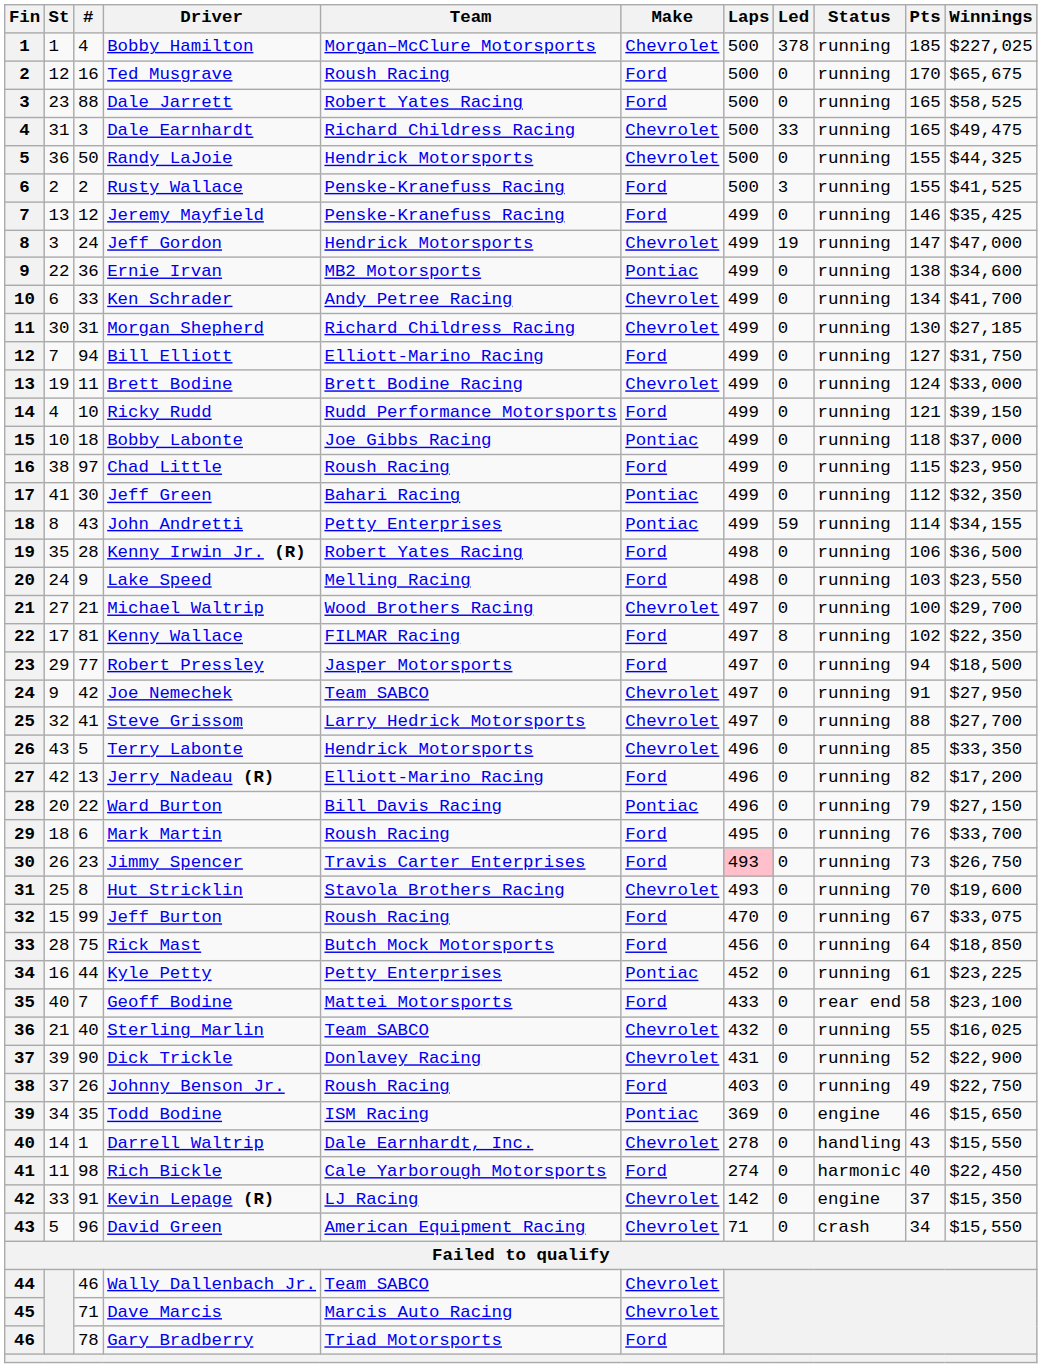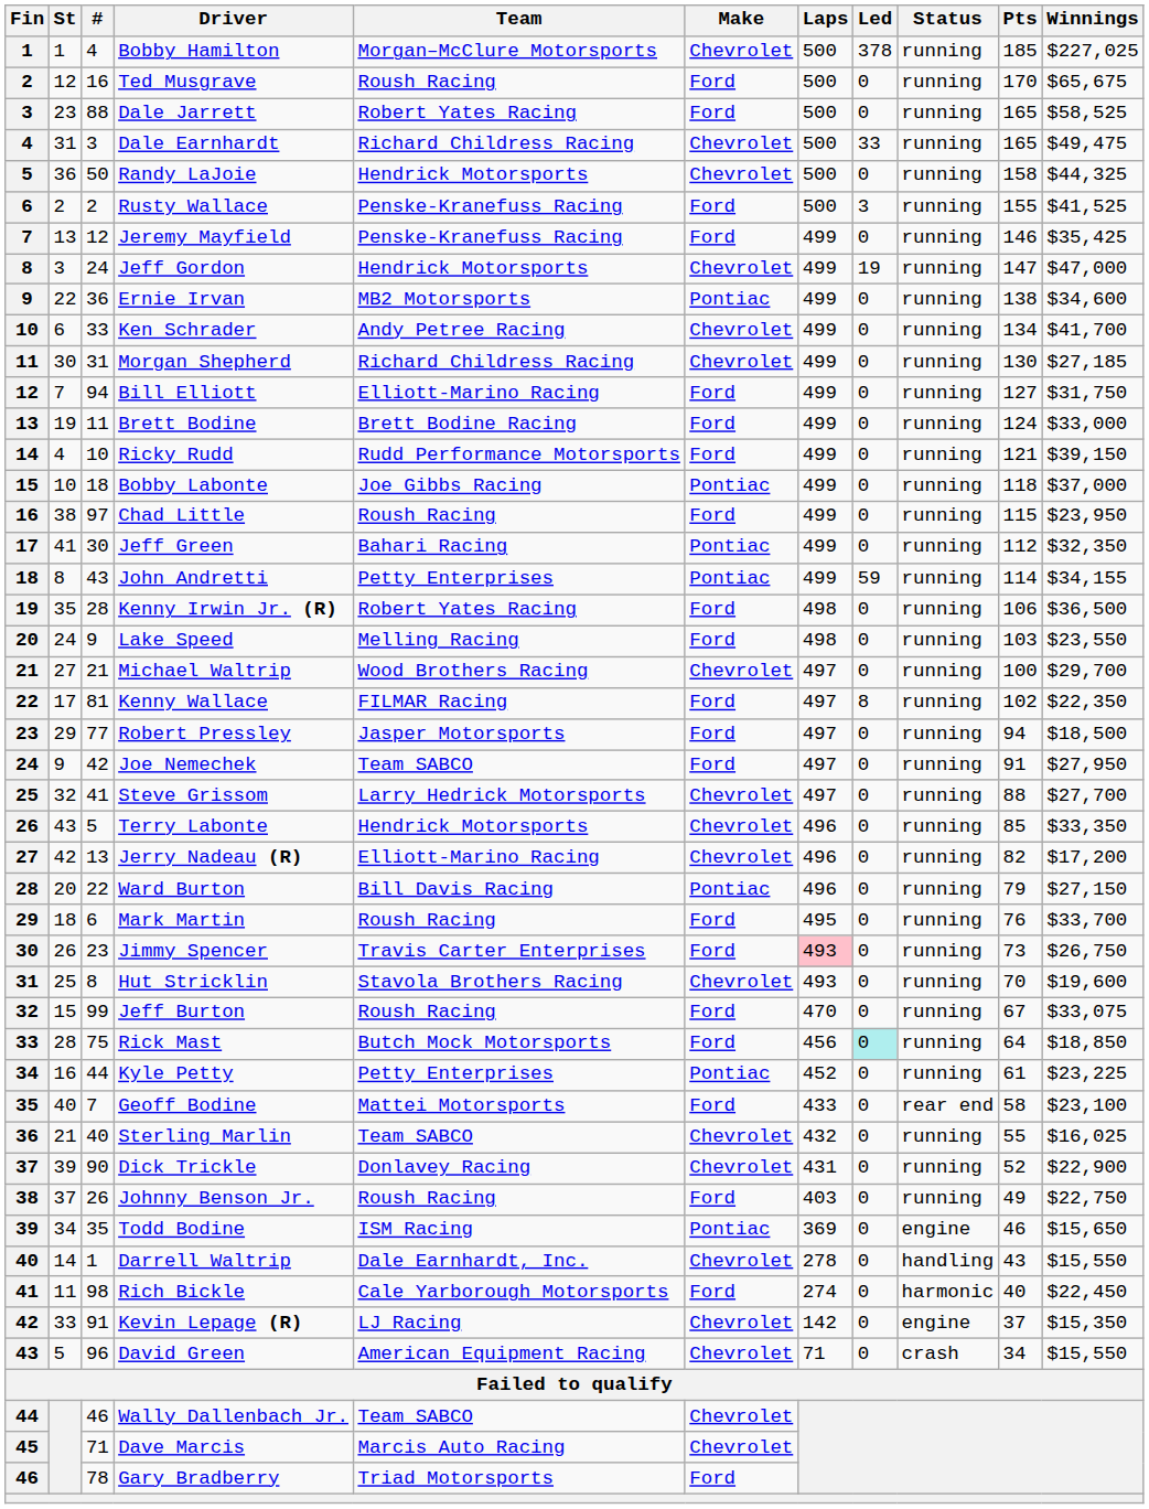Randy LaJoie | Pts: 155 -> 158
Brett Bodine | Make: Chevrolet -> Ford
Joe Nemechek | Make: Chevrolet -> Ford
Jerry Nadeau (R) | Make: Ford -> Chevrolet
Rick Mast | Led: no background -> paleturquoise background
